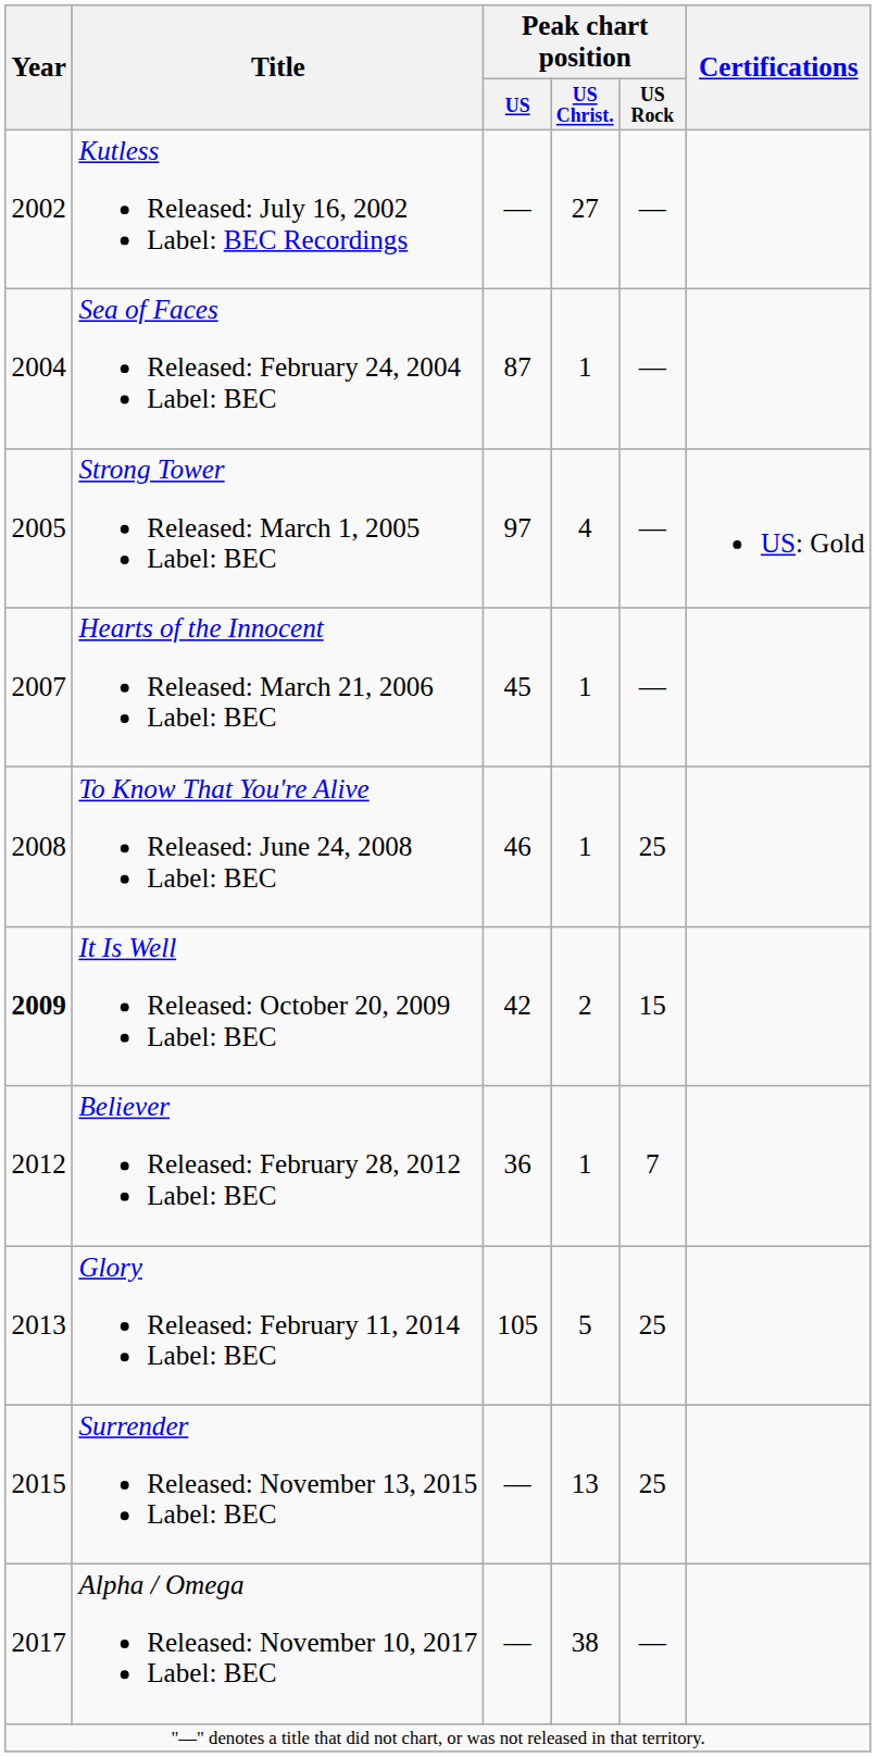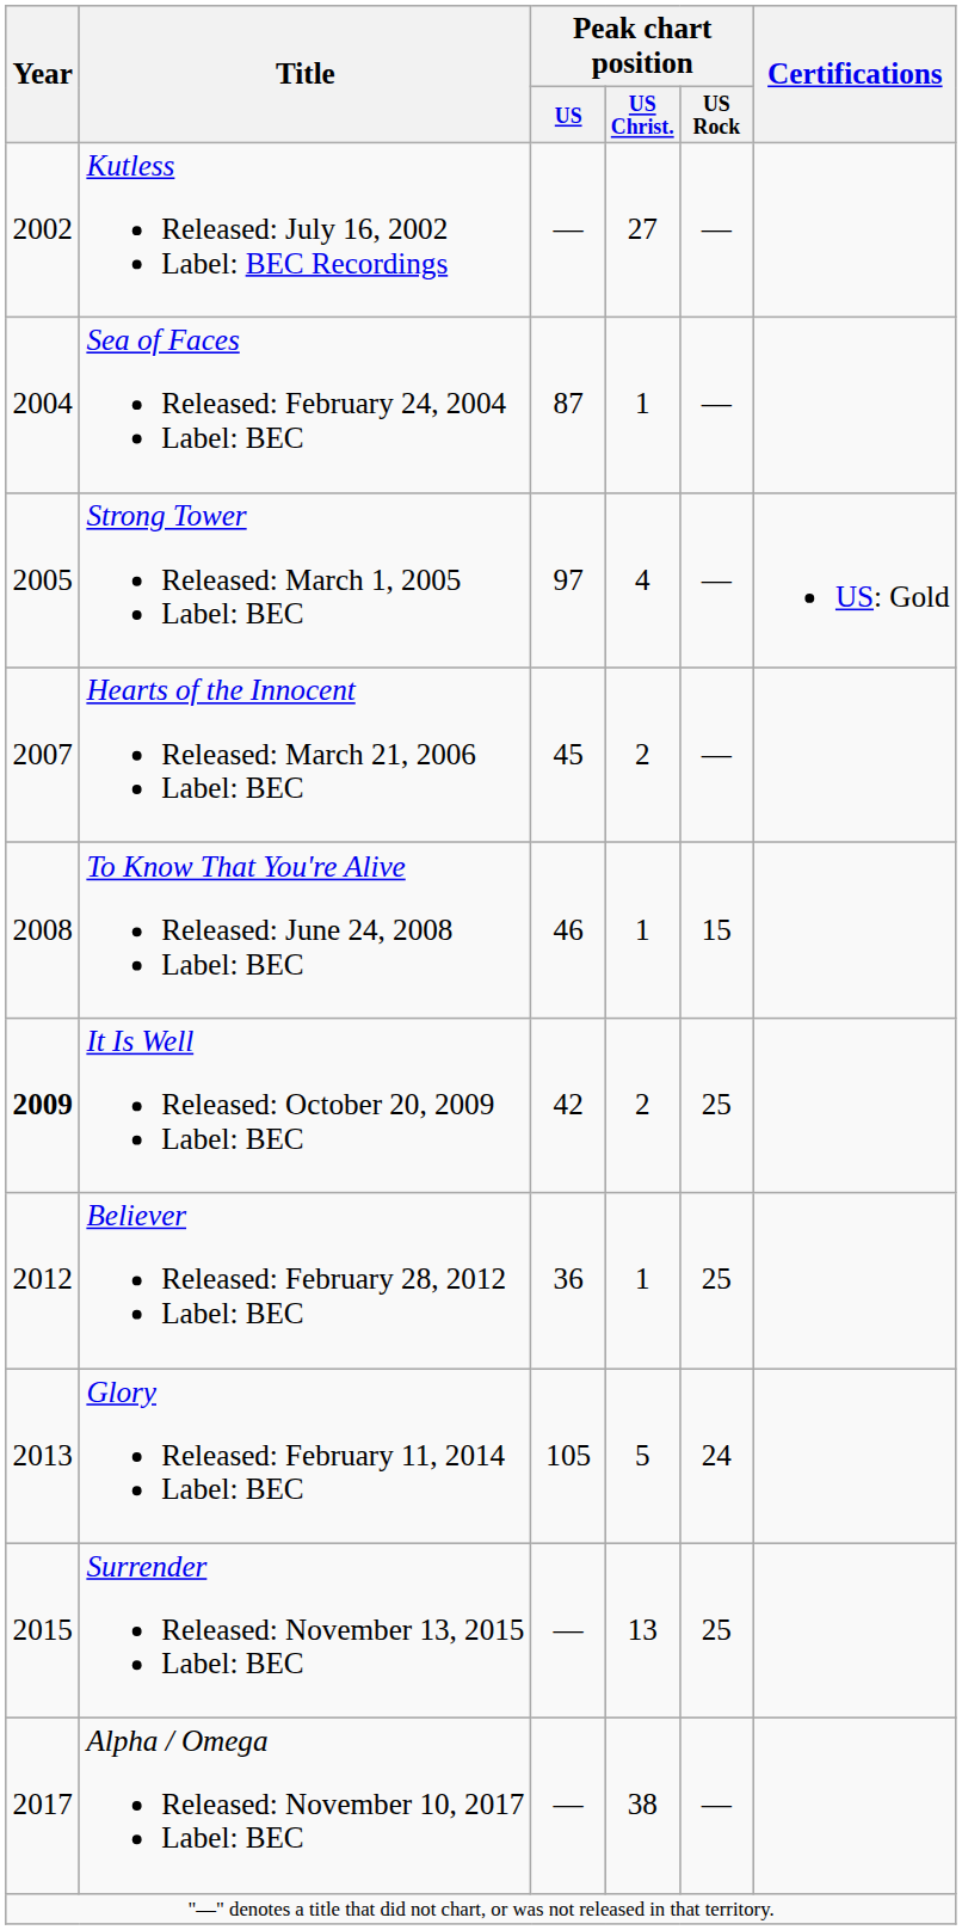Hearts of the Innocent Released: March 21, 2006 Label: BEC | Peak chart position / US Christ.: 1 -> 2
To Know That You're Alive Released: June 24, 2008 Label: BEC | Peak chart position / US Rock: 25 -> 15
It Is Well Released: October 20, 2009 Label: BEC | Peak chart position / US Rock: 15 -> 25
Believer Released: February 28, 2012 Label: BEC | Peak chart position / US Rock: 7 -> 25
Glory Released: February 11, 2014 Label: BEC | Peak chart position / US Rock: 25 -> 24
